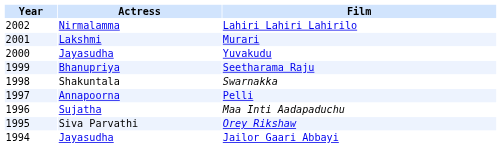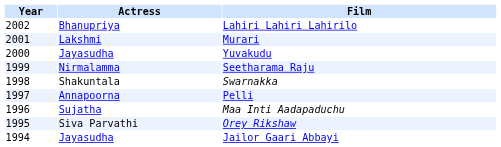Lahiri Lahiri Lahirilo | Actress: Nirmalamma -> Bhanupriya
Seetharama Raju | Actress: Bhanupriya -> Nirmalamma
